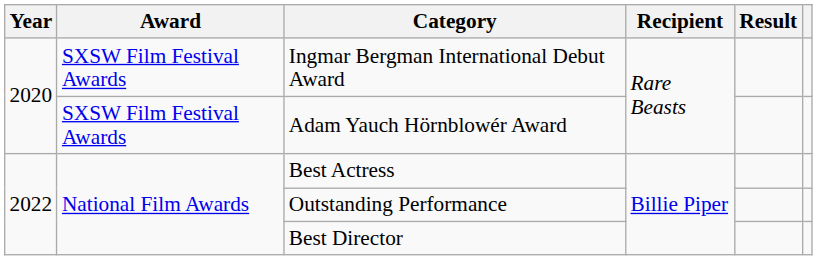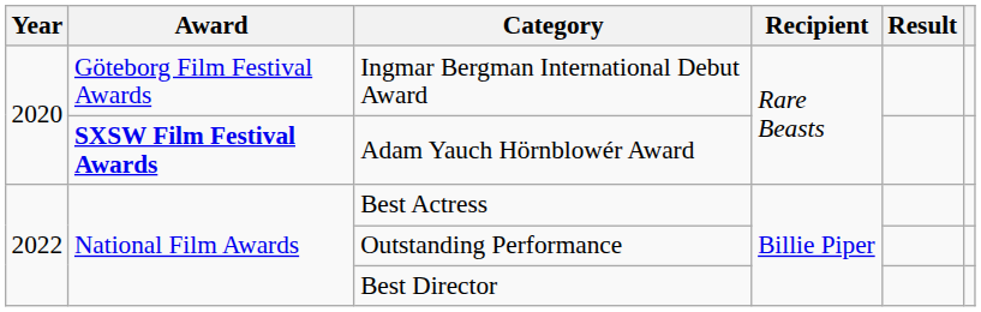Ingmar Bergman International Debut Award | Award: SXSW Film Festival Awards -> Göteborg Film Festival Awards
Adam Yauch Hörnblowér Award | Award: normal -> bold
